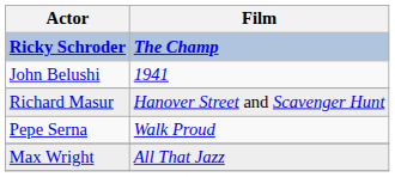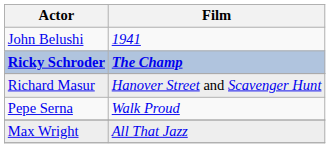rows swapped: Ricky Schroder <-> John Belushi
